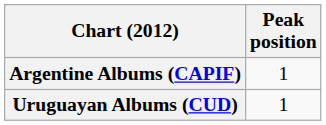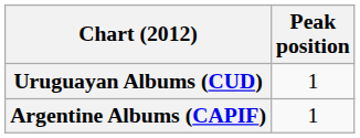rows swapped: Argentine Albums (CAPIF) <-> Uruguayan Albums (CUD)
